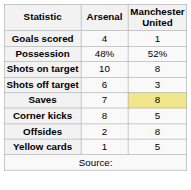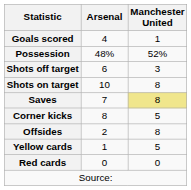rows swapped: Shots on target <-> Shots off target
+ row: Red cards | 0 | 0
